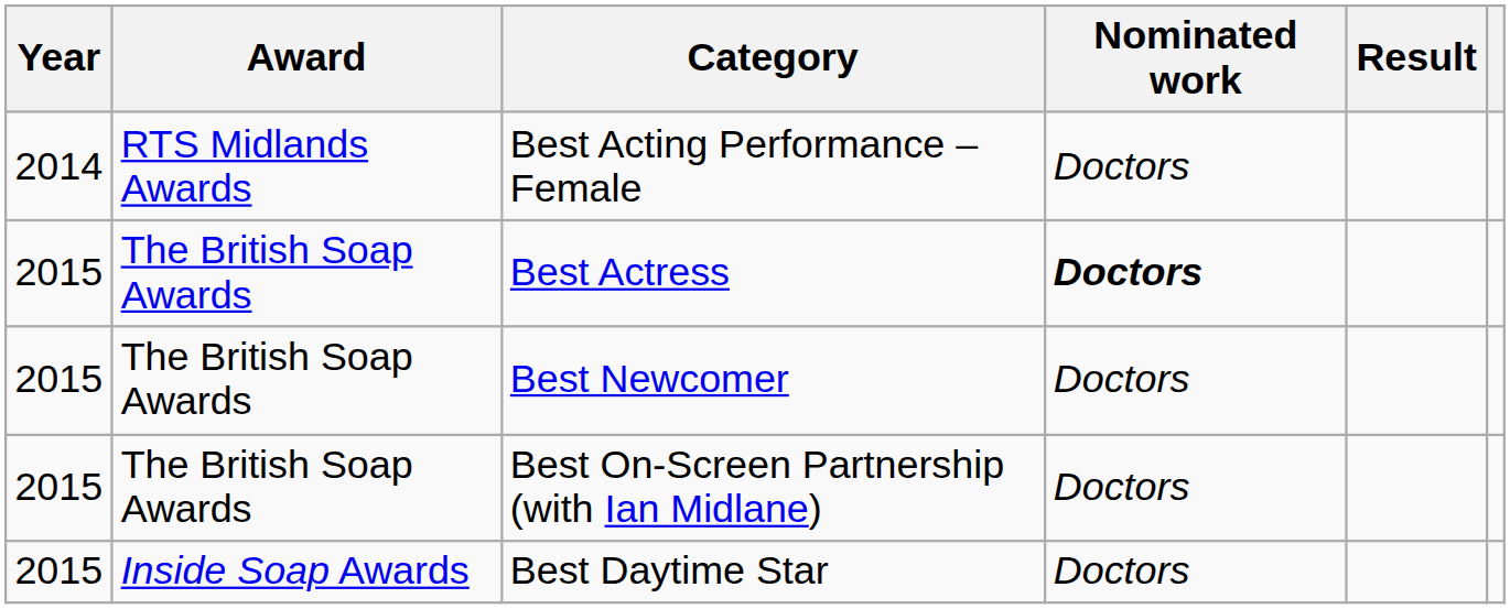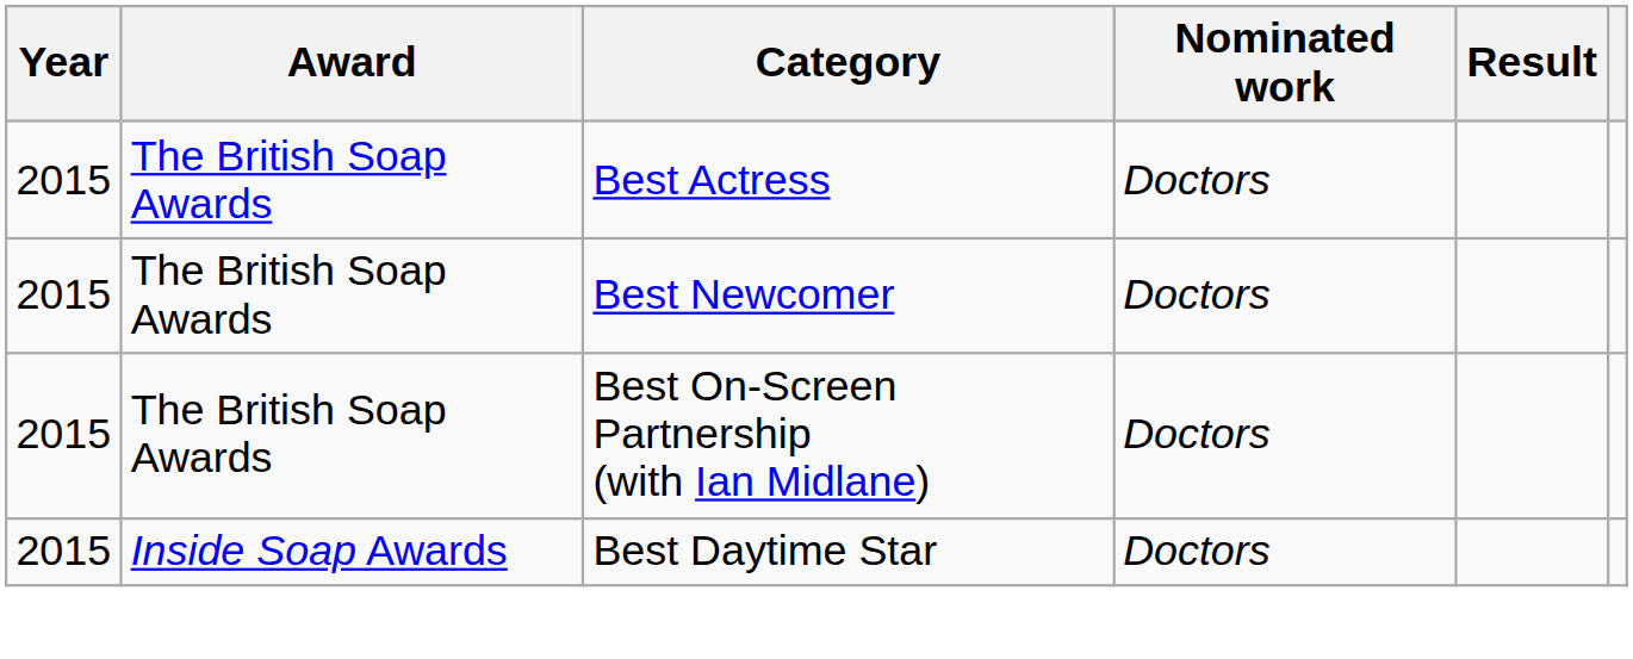- row: 2014 | RTS Midlands Awards | Best Acting Performance – Female | Doctors
Best Actress | Nominated work: bold -> normal
